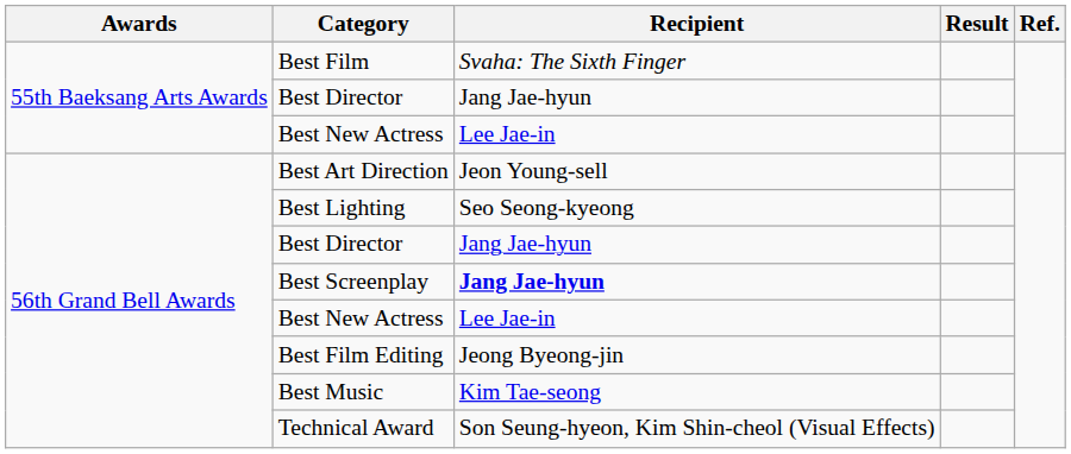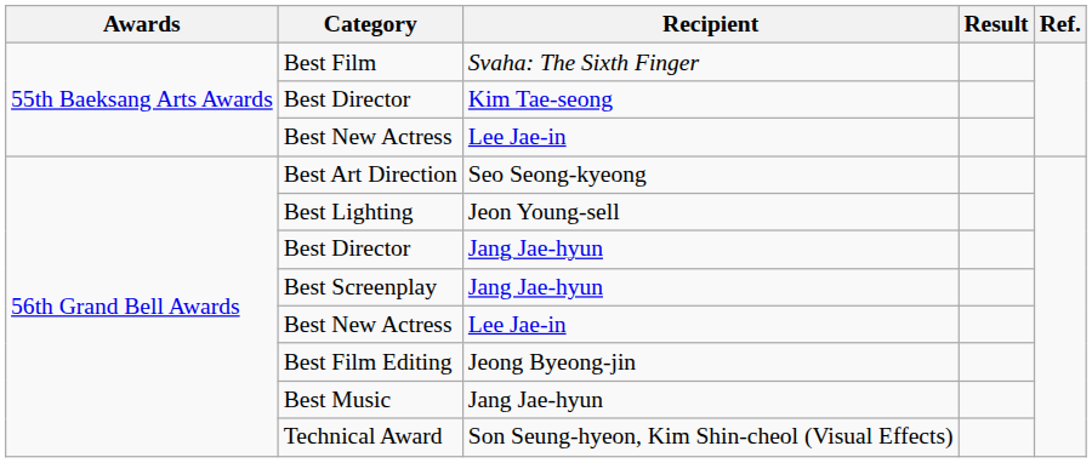55th Baeksang Arts Awards / Best Director | Recipient: Jang Jae-hyun -> Kim Tae-seong
Best Art Direction | Recipient: Jeon Young-sell -> Seo Seong-kyeong
Best Lighting | Recipient: Seo Seong-kyeong -> Jeon Young-sell
Best Screenplay | Recipient: bold -> normal
Best Music | Recipient: Kim Tae-seong -> Jang Jae-hyun
